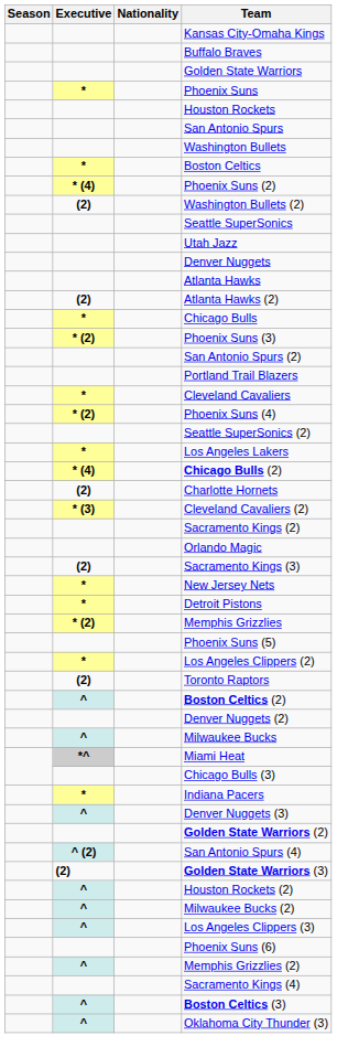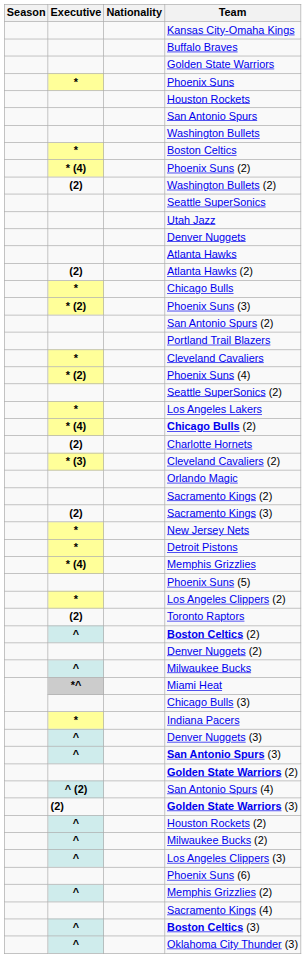rows swapped: Sacramento Kings (2) <-> Orlando Magic
Memphis Grizzlies | Executive: * (2) -> * (4)
+ row: ^ | San Antonio Spurs (3)
